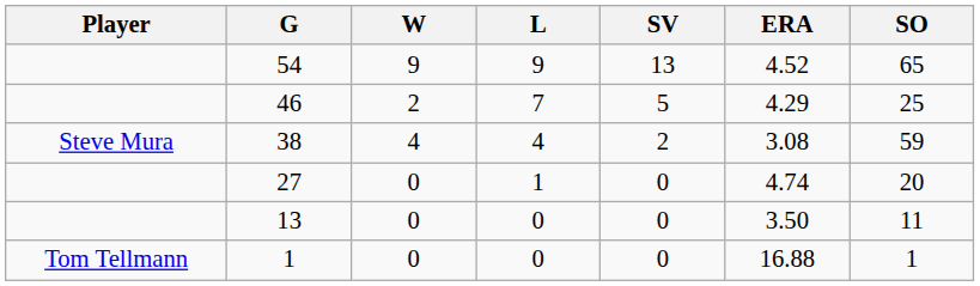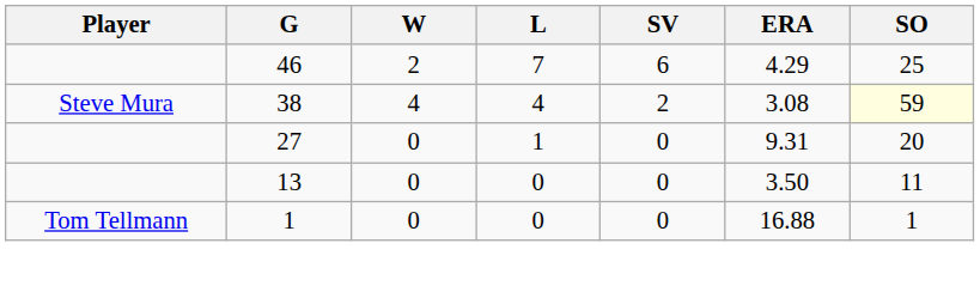- row: 54 | 9 | 9 | 13 | 4.52 | 65
46 | SV: 5 -> 6
38 | SO: no background -> lightyellow background
27 | ERA: 4.74 -> 9.31
